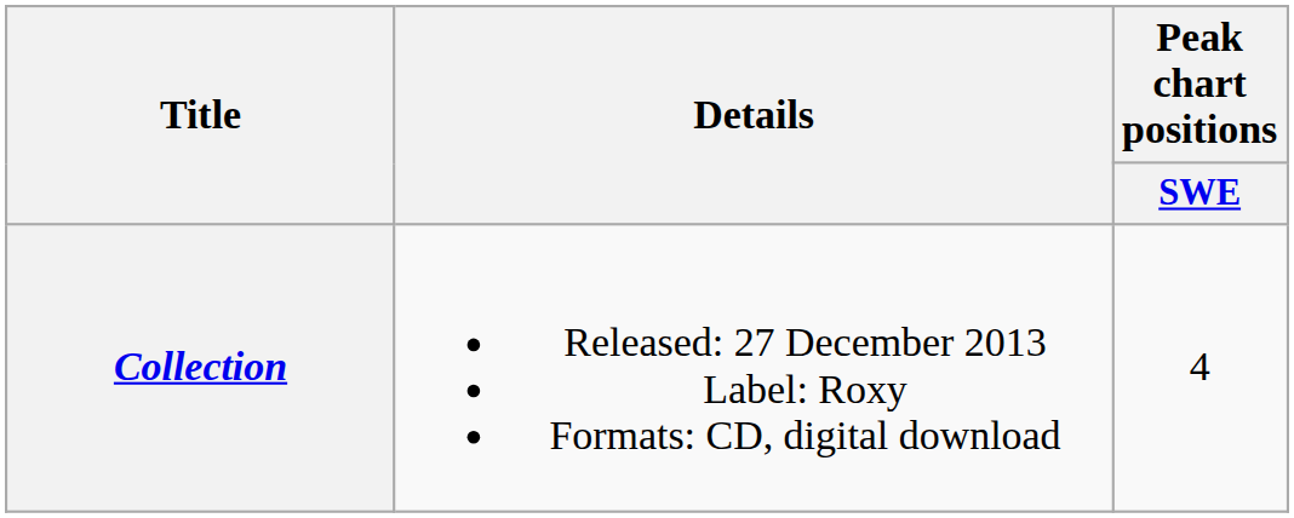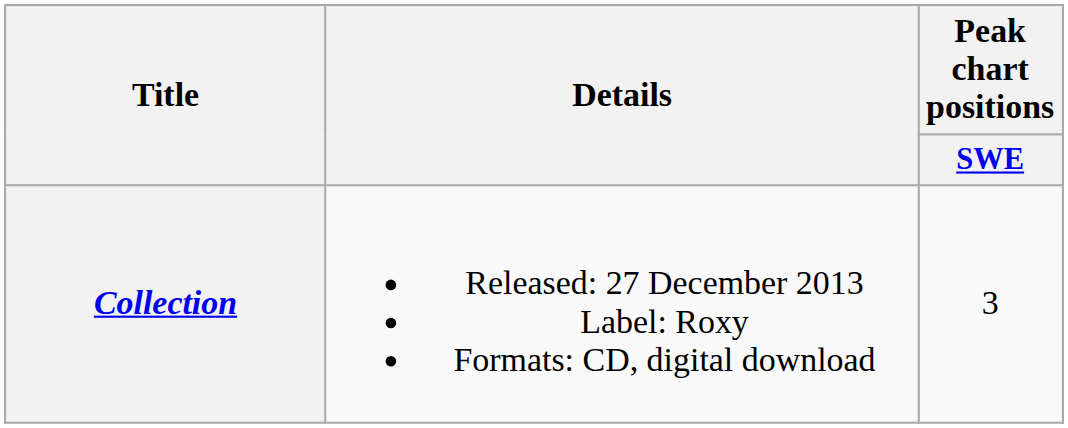Collection | Peak chart positions / SWE: 4 -> 3
